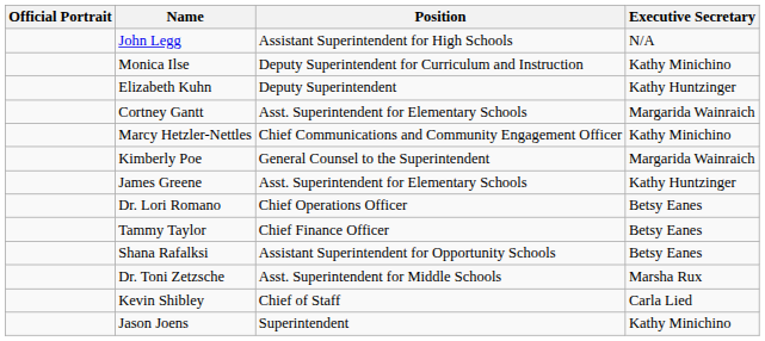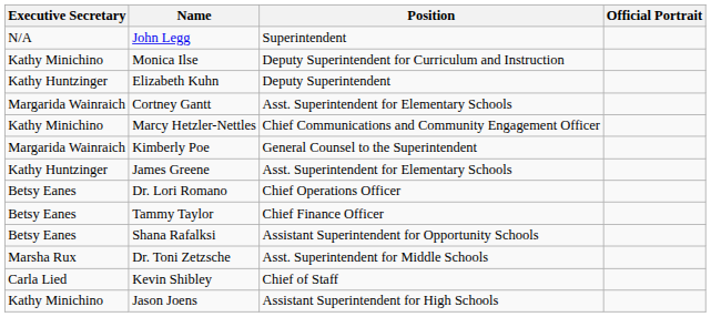columns swapped: Official Portrait <-> Executive Secretary
John Legg | Position: Assistant Superintendent for High Schools -> Superintendent
Jason Joens | Position: Superintendent -> Assistant Superintendent for High Schools
